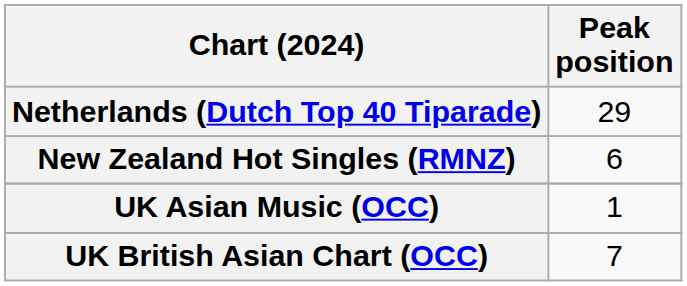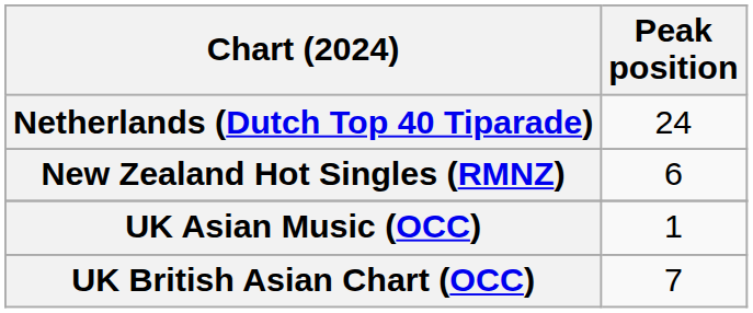Netherlands (Dutch Top 40 Tiparade) | Peak position: 29 -> 24
